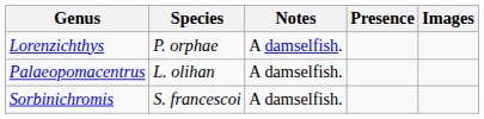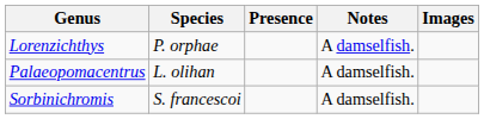columns swapped: Presence <-> Notes
